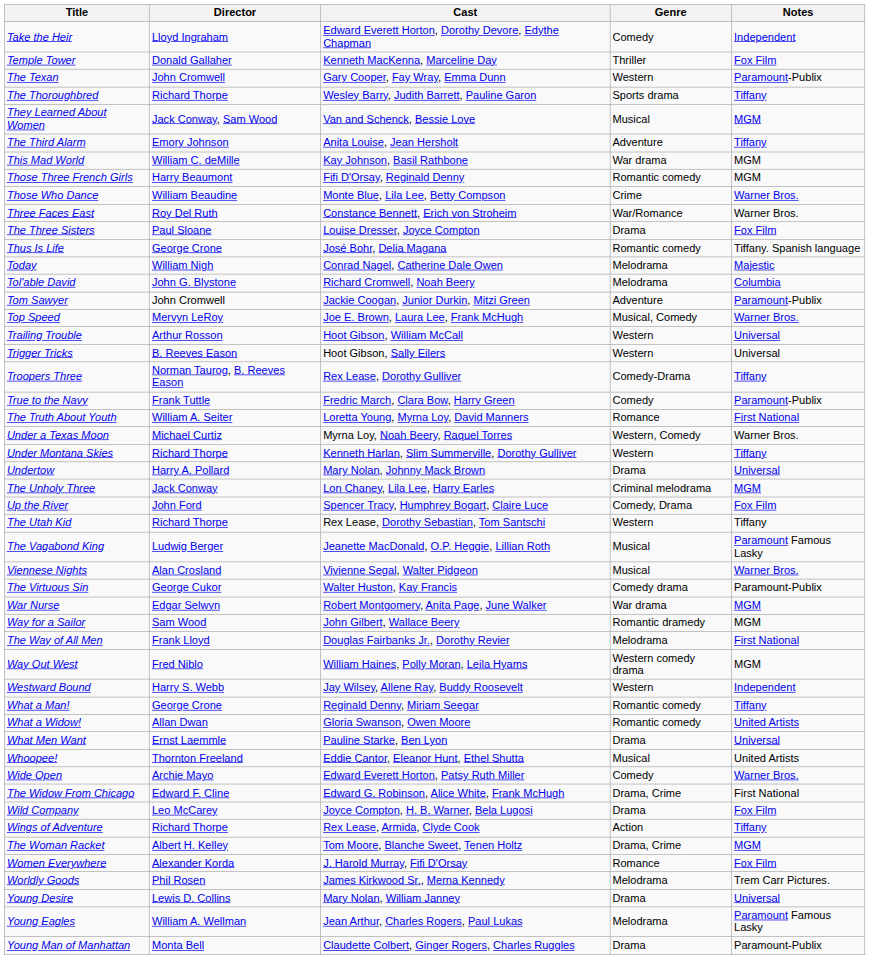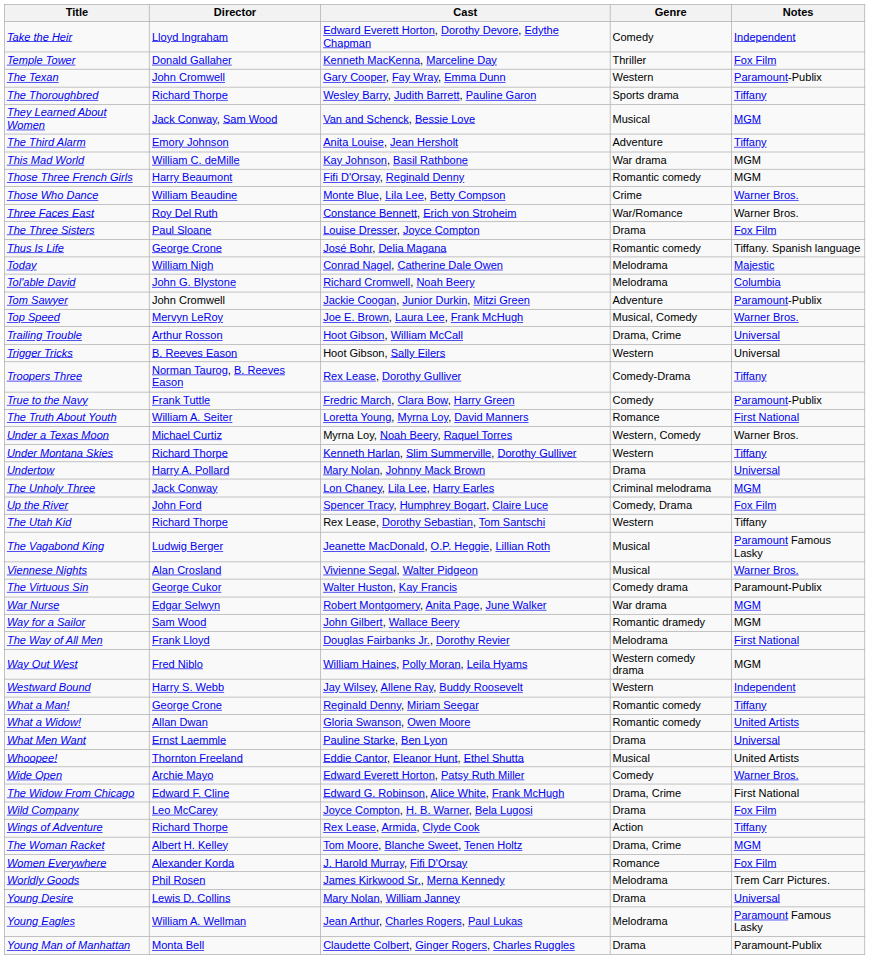Trailing Trouble | Genre: Western -> Drama, Crime
